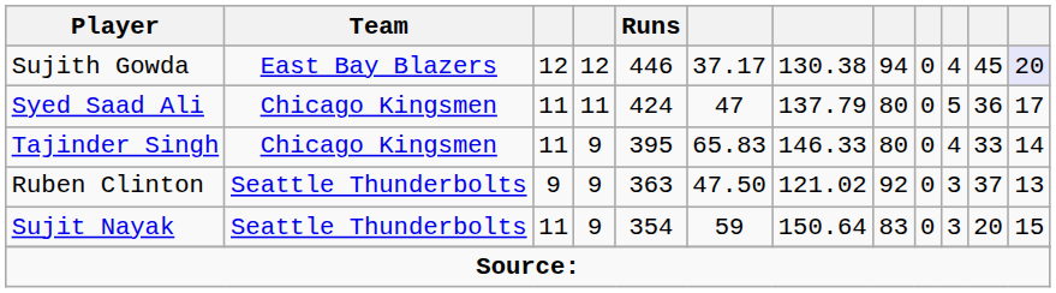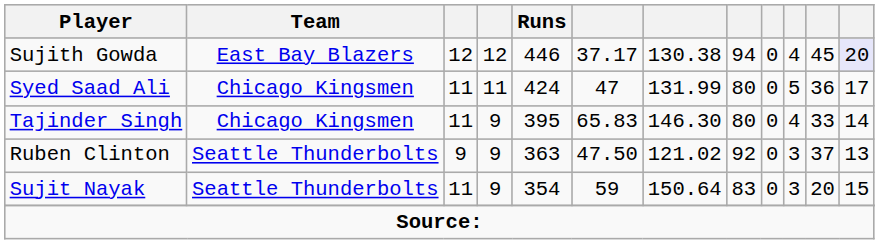Syed Saad Ali | column 7: 137.79 -> 131.99
Tajinder Singh | column 7: 146.33 -> 146.30
